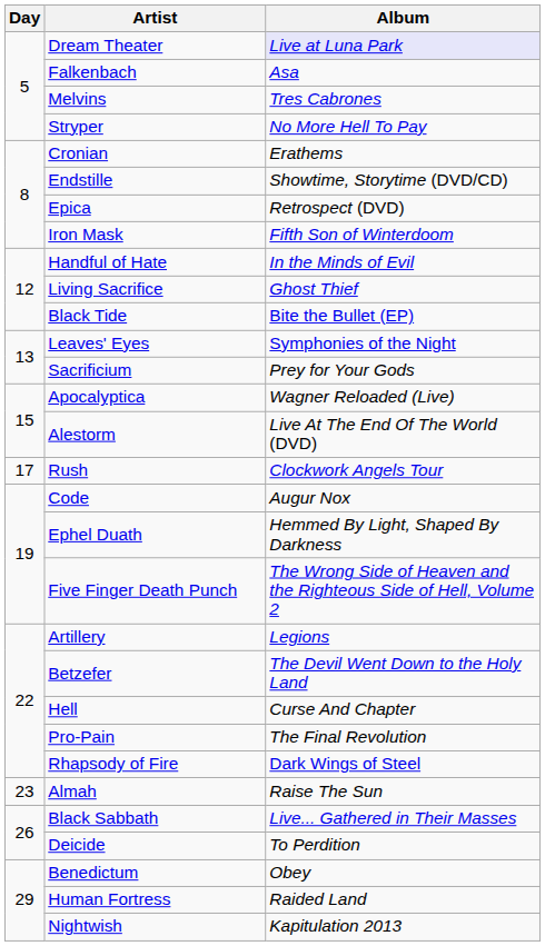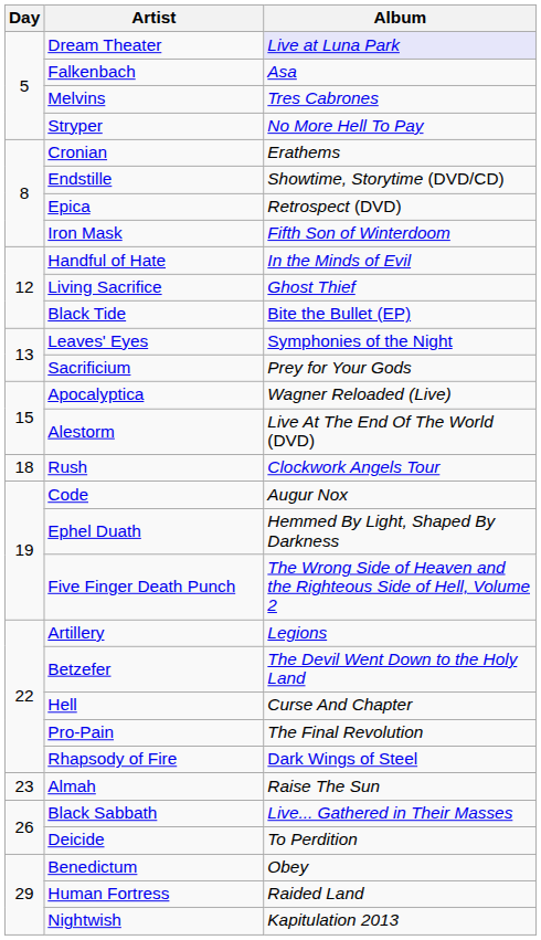Rush | Day: 17 -> 18
